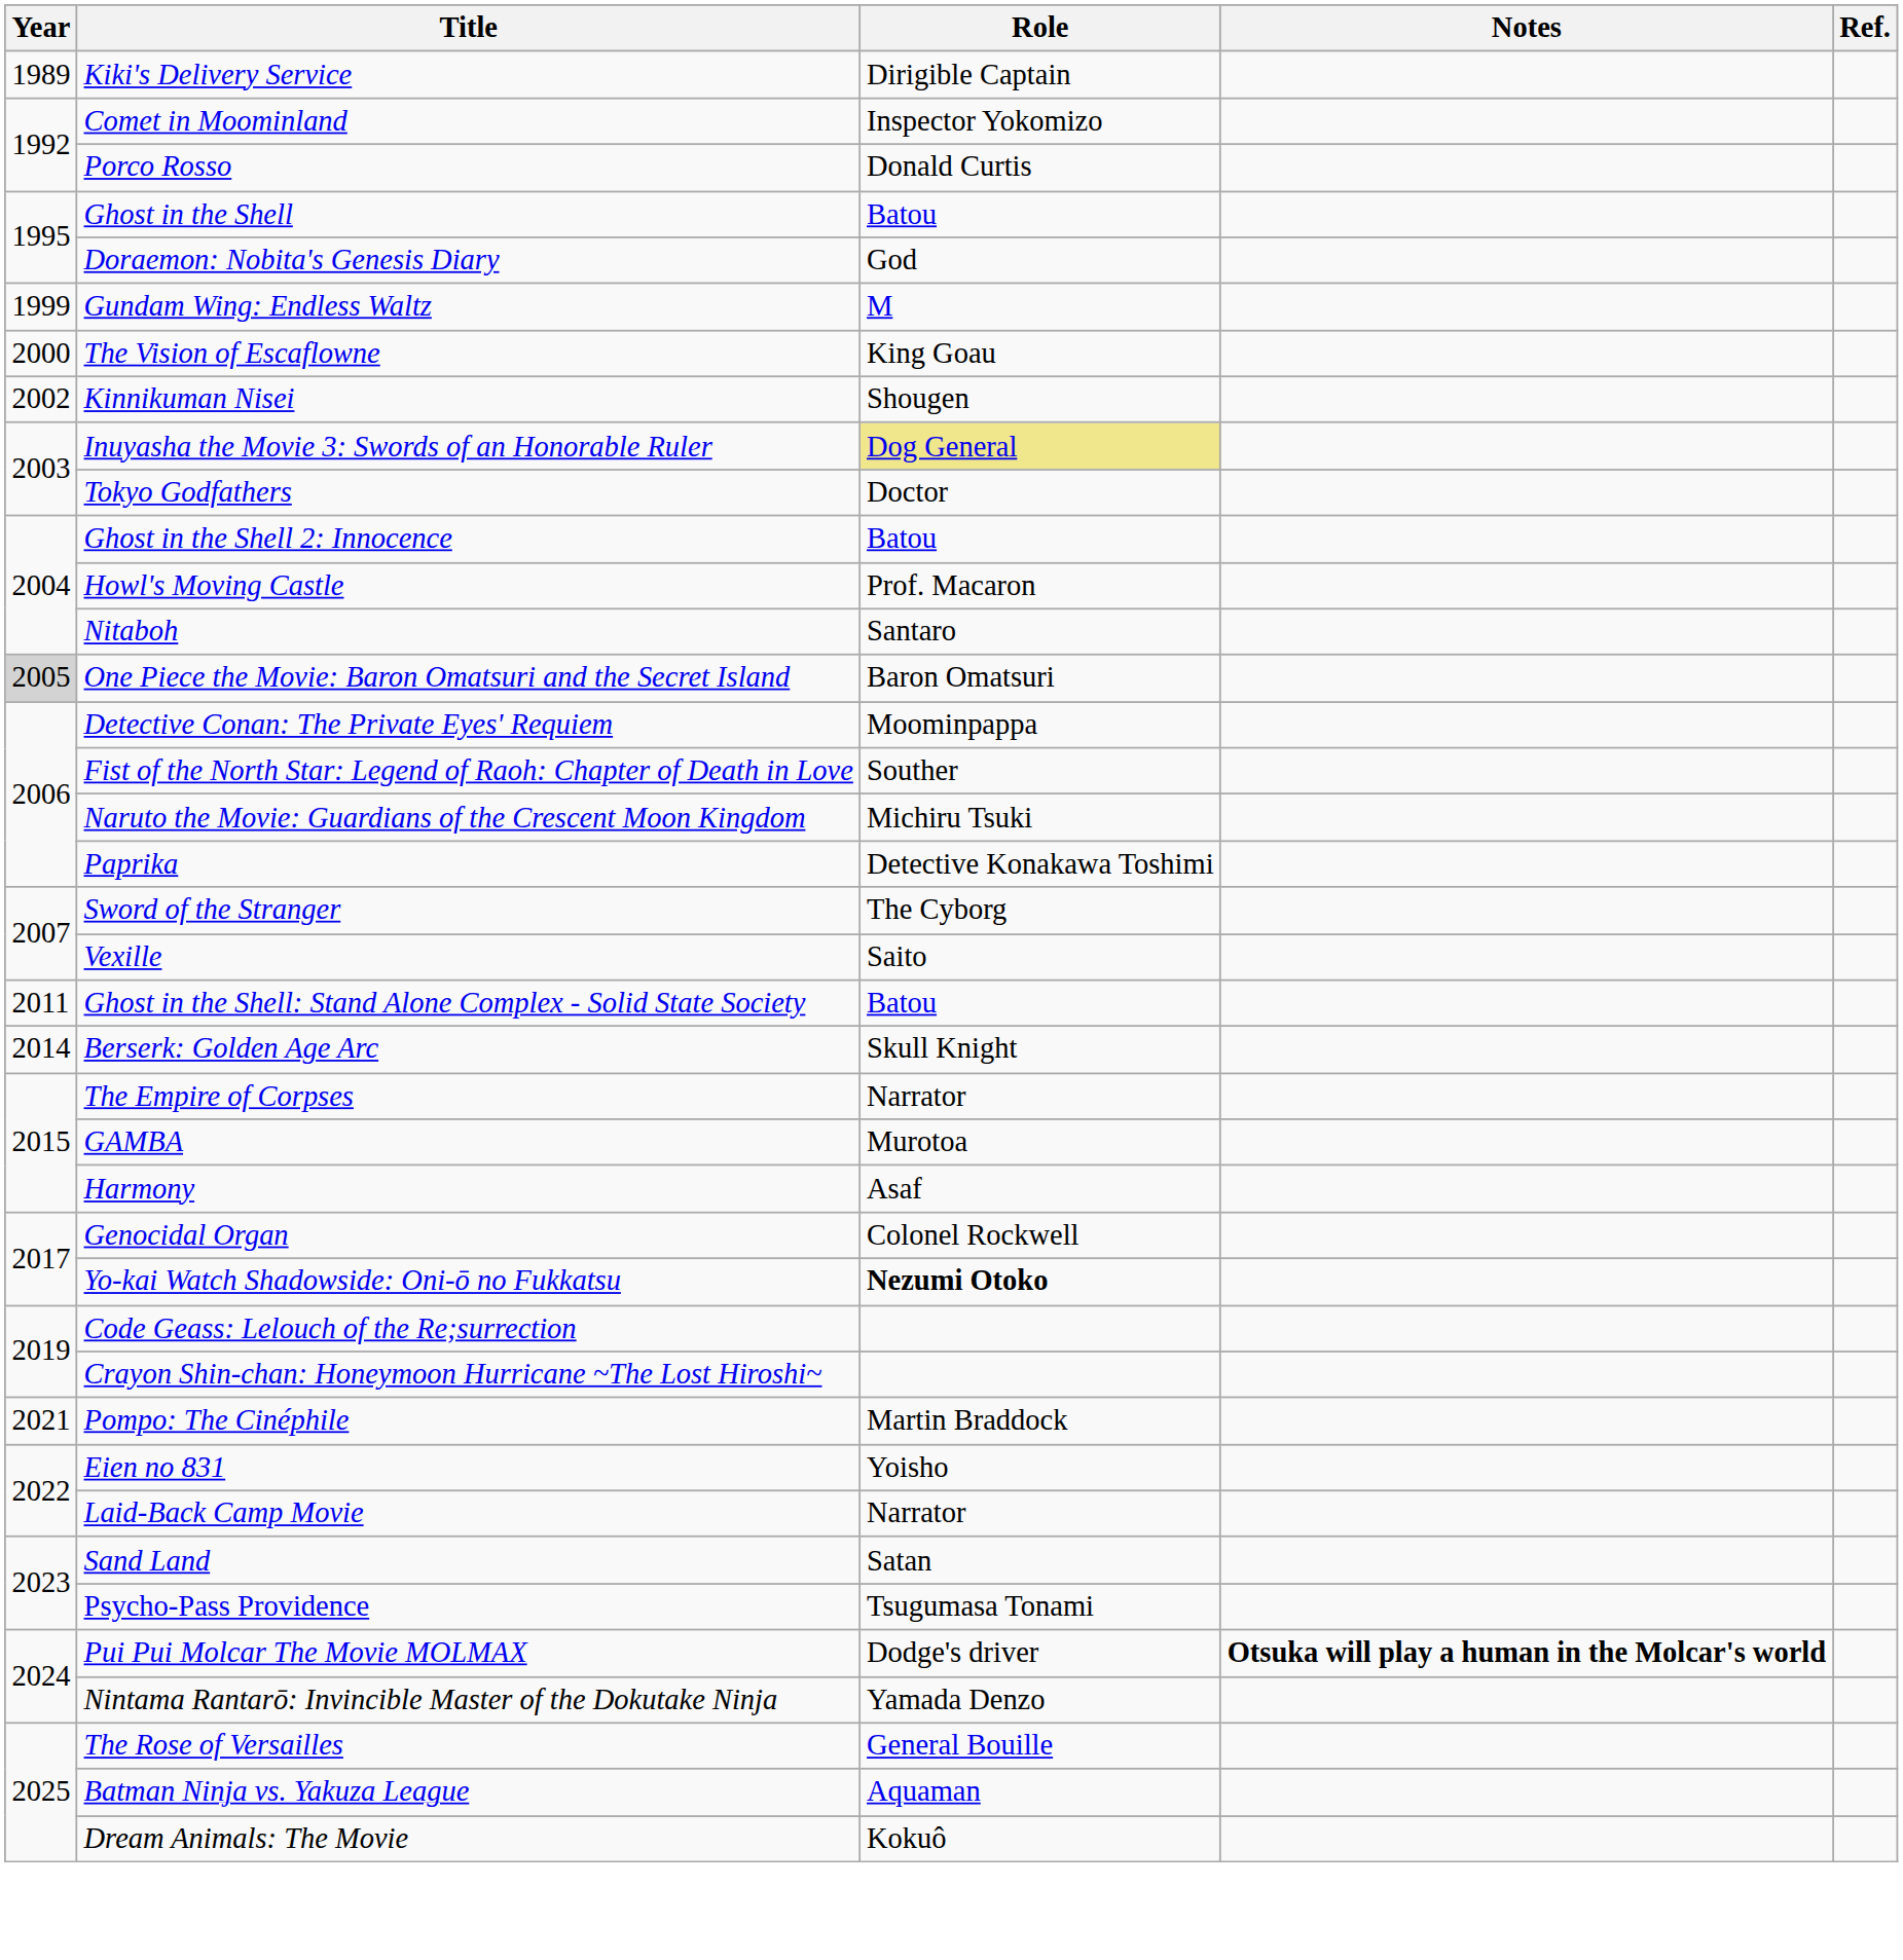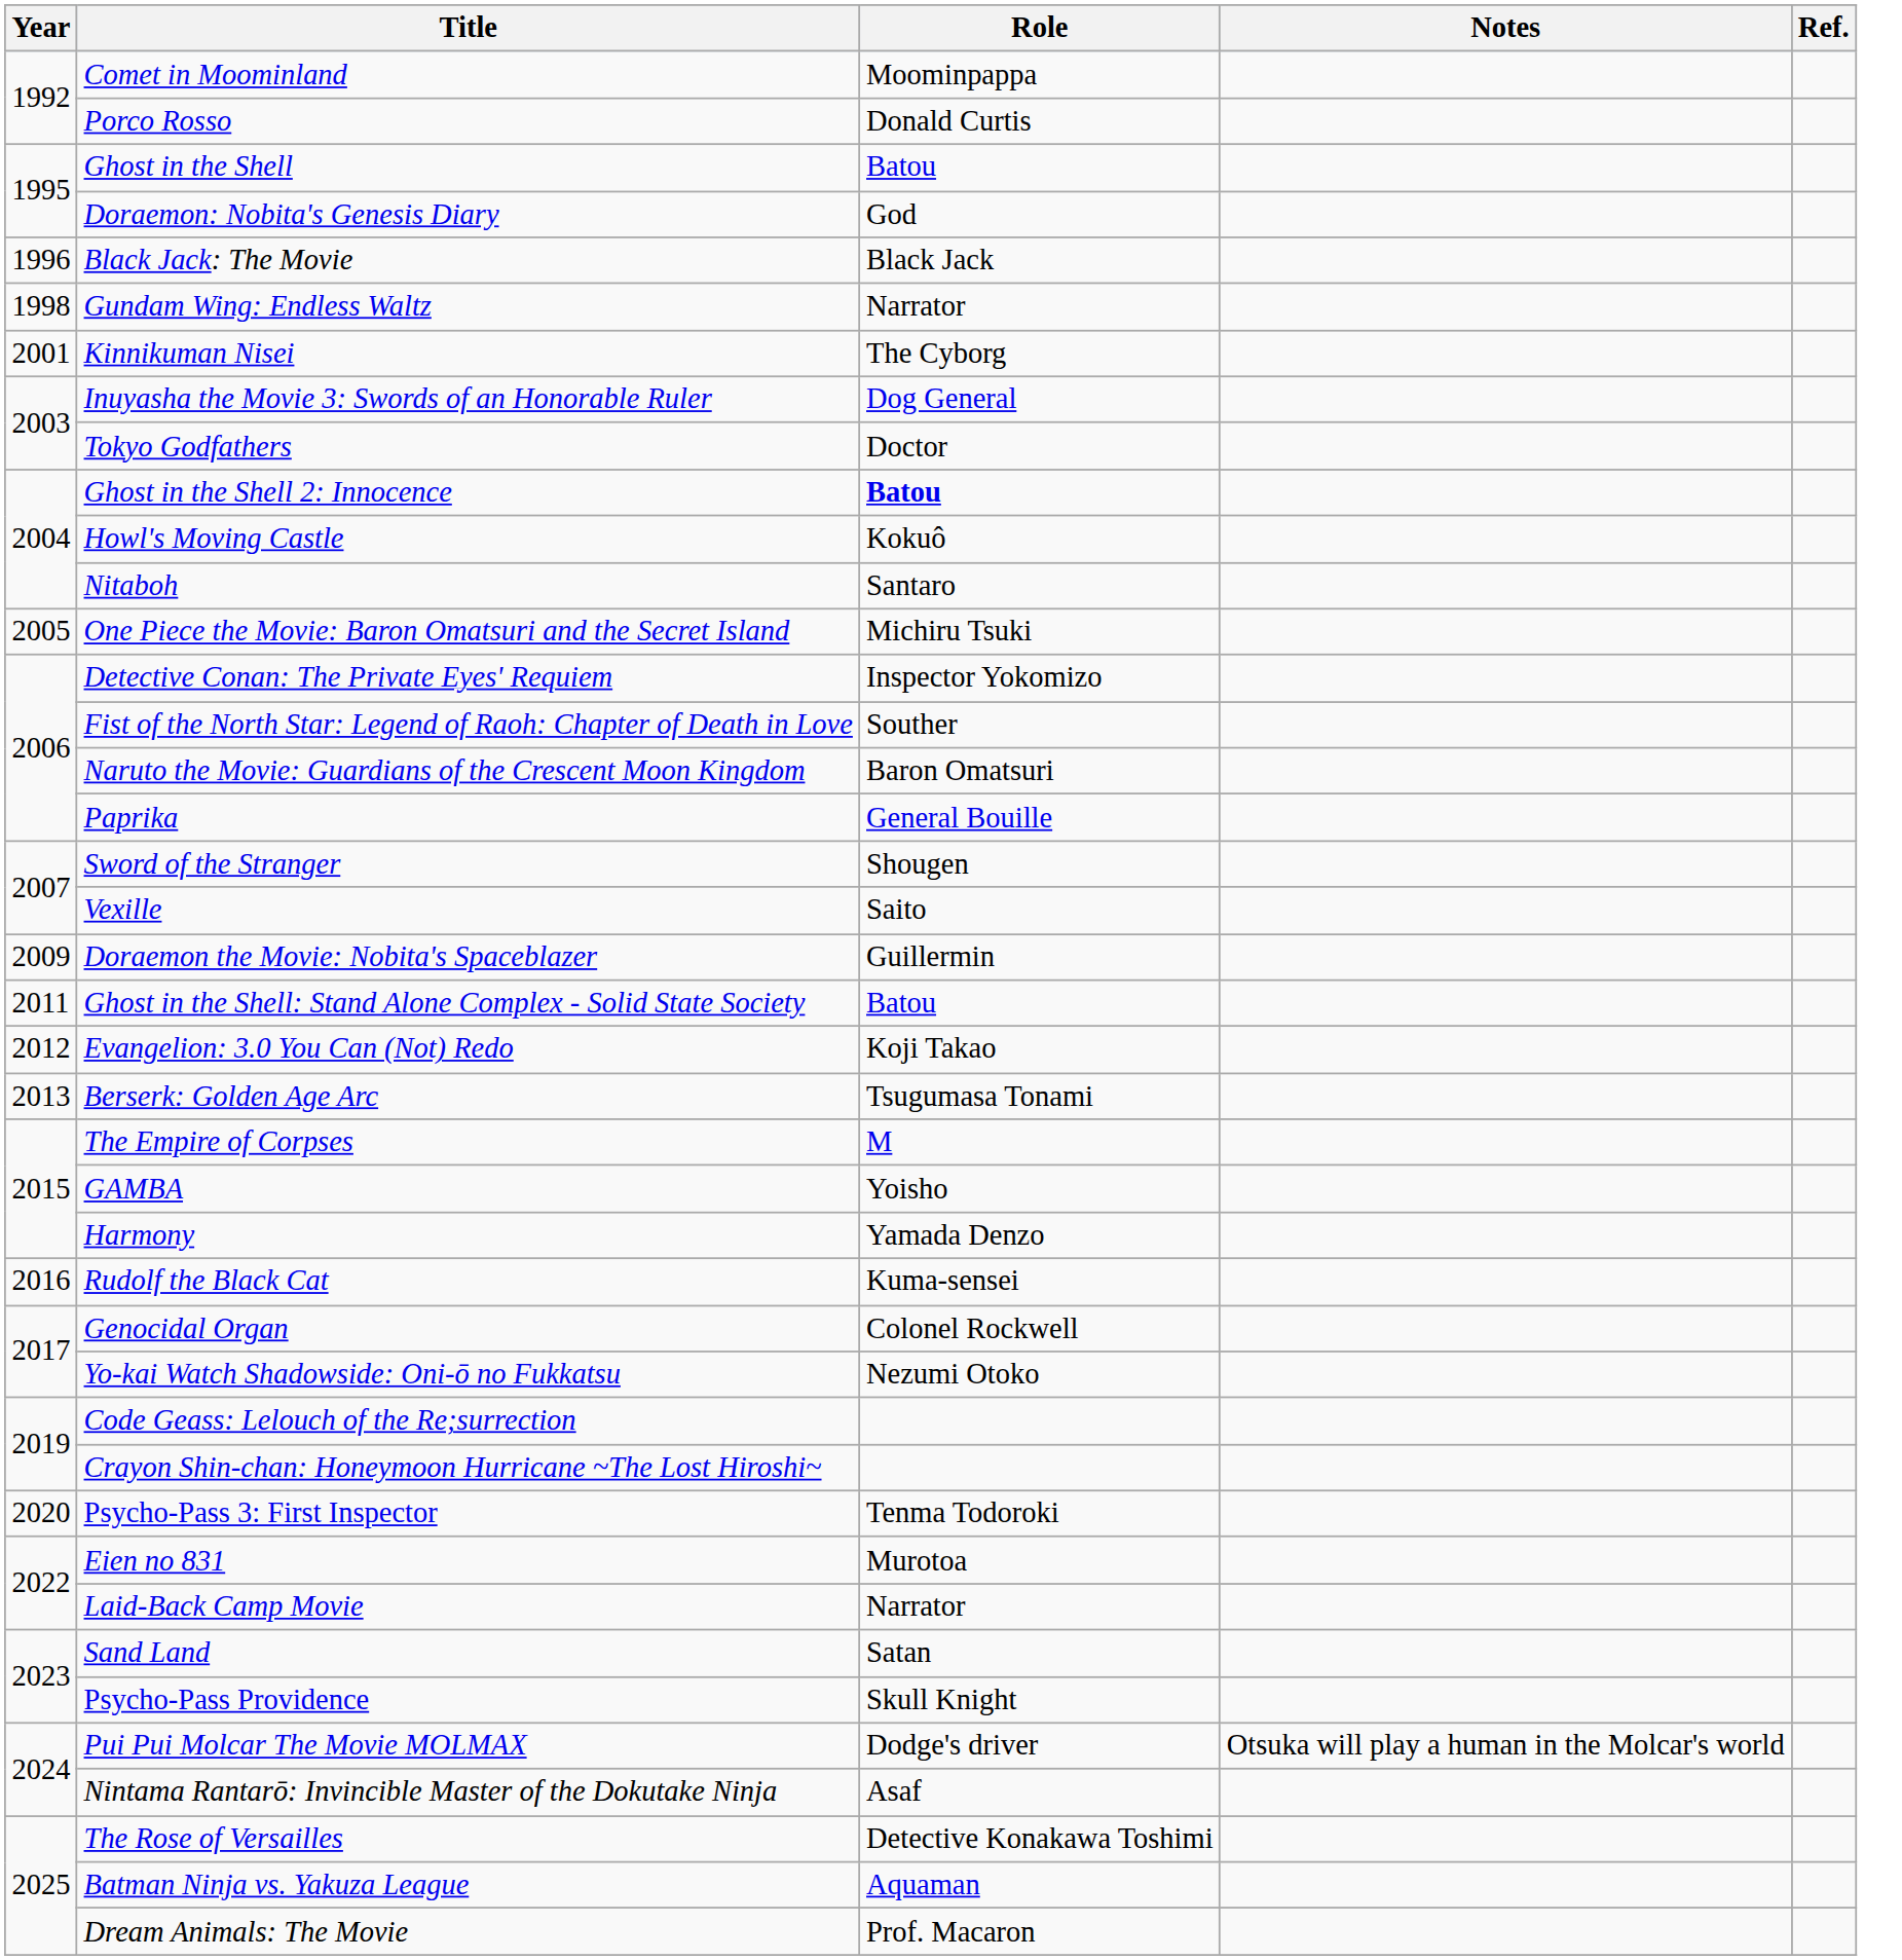- row: 1989 | Kiki's Delivery Service | Dirigible Captain
Comet in Moominland | Role: Inspector Yokomizo -> Moominpappa
+ row: 1996 | Black Jack: The Movie | Black Jack
Gundam Wing: Endless Waltz | Year: 1999 -> 1998
Gundam Wing: Endless Waltz | Role: M -> Narrator
- row: 2000 | The Vision of Escaflowne | King Goau
Kinnikuman Nisei | Year: 2002 -> 2001
Kinnikuman Nisei | Role: Shougen -> The Cyborg
Inuyasha the Movie 3: Swords of an Honorable Ruler | Role: khaki background -> no background
Ghost in the Shell 2: Innocence | Role: normal -> bold
Howl's Moving Castle | Role: Prof. Macaron -> Kokuô
One Piece the Movie: Baron Omatsuri and the Secret Island | Year: lightgrey background -> no background
One Piece the Movie: Baron Omatsuri and the Secret Island | Role: Baron Omatsuri -> Michiru Tsuki
Detective Conan: The Private Eyes' Requiem | Role: Moominpappa -> Inspector Yokomizo
Naruto the Movie: Guardians of the Crescent Moon Kingdom | Role: Michiru Tsuki -> Baron Omatsuri
Paprika | Role: Detective Konakawa Toshimi -> General Bouille
Sword of the Stranger | Role: The Cyborg -> Shougen
+ row: 2009 | Doraemon the Movie: Nobita's Spaceblazer | Guillermin
+ row: 2012 | Evangelion: 3.0 You Can (Not) Redo | Koji Takao
Berserk: Golden Age Arc | Year: 2014 -> 2013
Berserk: Golden Age Arc | Role: Skull Knight -> Tsugumasa Tonami
The Empire of Corpses | Role: Narrator -> M
GAMBA | Role: Murotoa -> Yoisho
Harmony | Role: Asaf -> Yamada Denzo
+ row: 2016 | Rudolf the Black Cat | Kuma-sensei
Yo-kai Watch Shadowside: Oni-ō no Fukkatsu | Role: bold -> normal
+ row: 2020 | Psycho-Pass 3: First Inspector | Tenma Todoroki
- row: 2021 | Pompo: The Cinéphile | Martin Braddock
Eien no 831 | Role: Yoisho -> Murotoa
Psycho-Pass Providence | Role: Tsugumasa Tonami -> Skull Knight
Pui Pui Molcar The Movie MOLMAX | Notes: bold -> normal
Nintama Rantarō: Invincible Master of the Dokutake Ninja | Role: Yamada Denzo -> Asaf
The Rose of Versailles | Role: General Bouille -> Detective Konakawa Toshimi
Dream Animals: The Movie | Role: Kokuô -> Prof. Macaron
